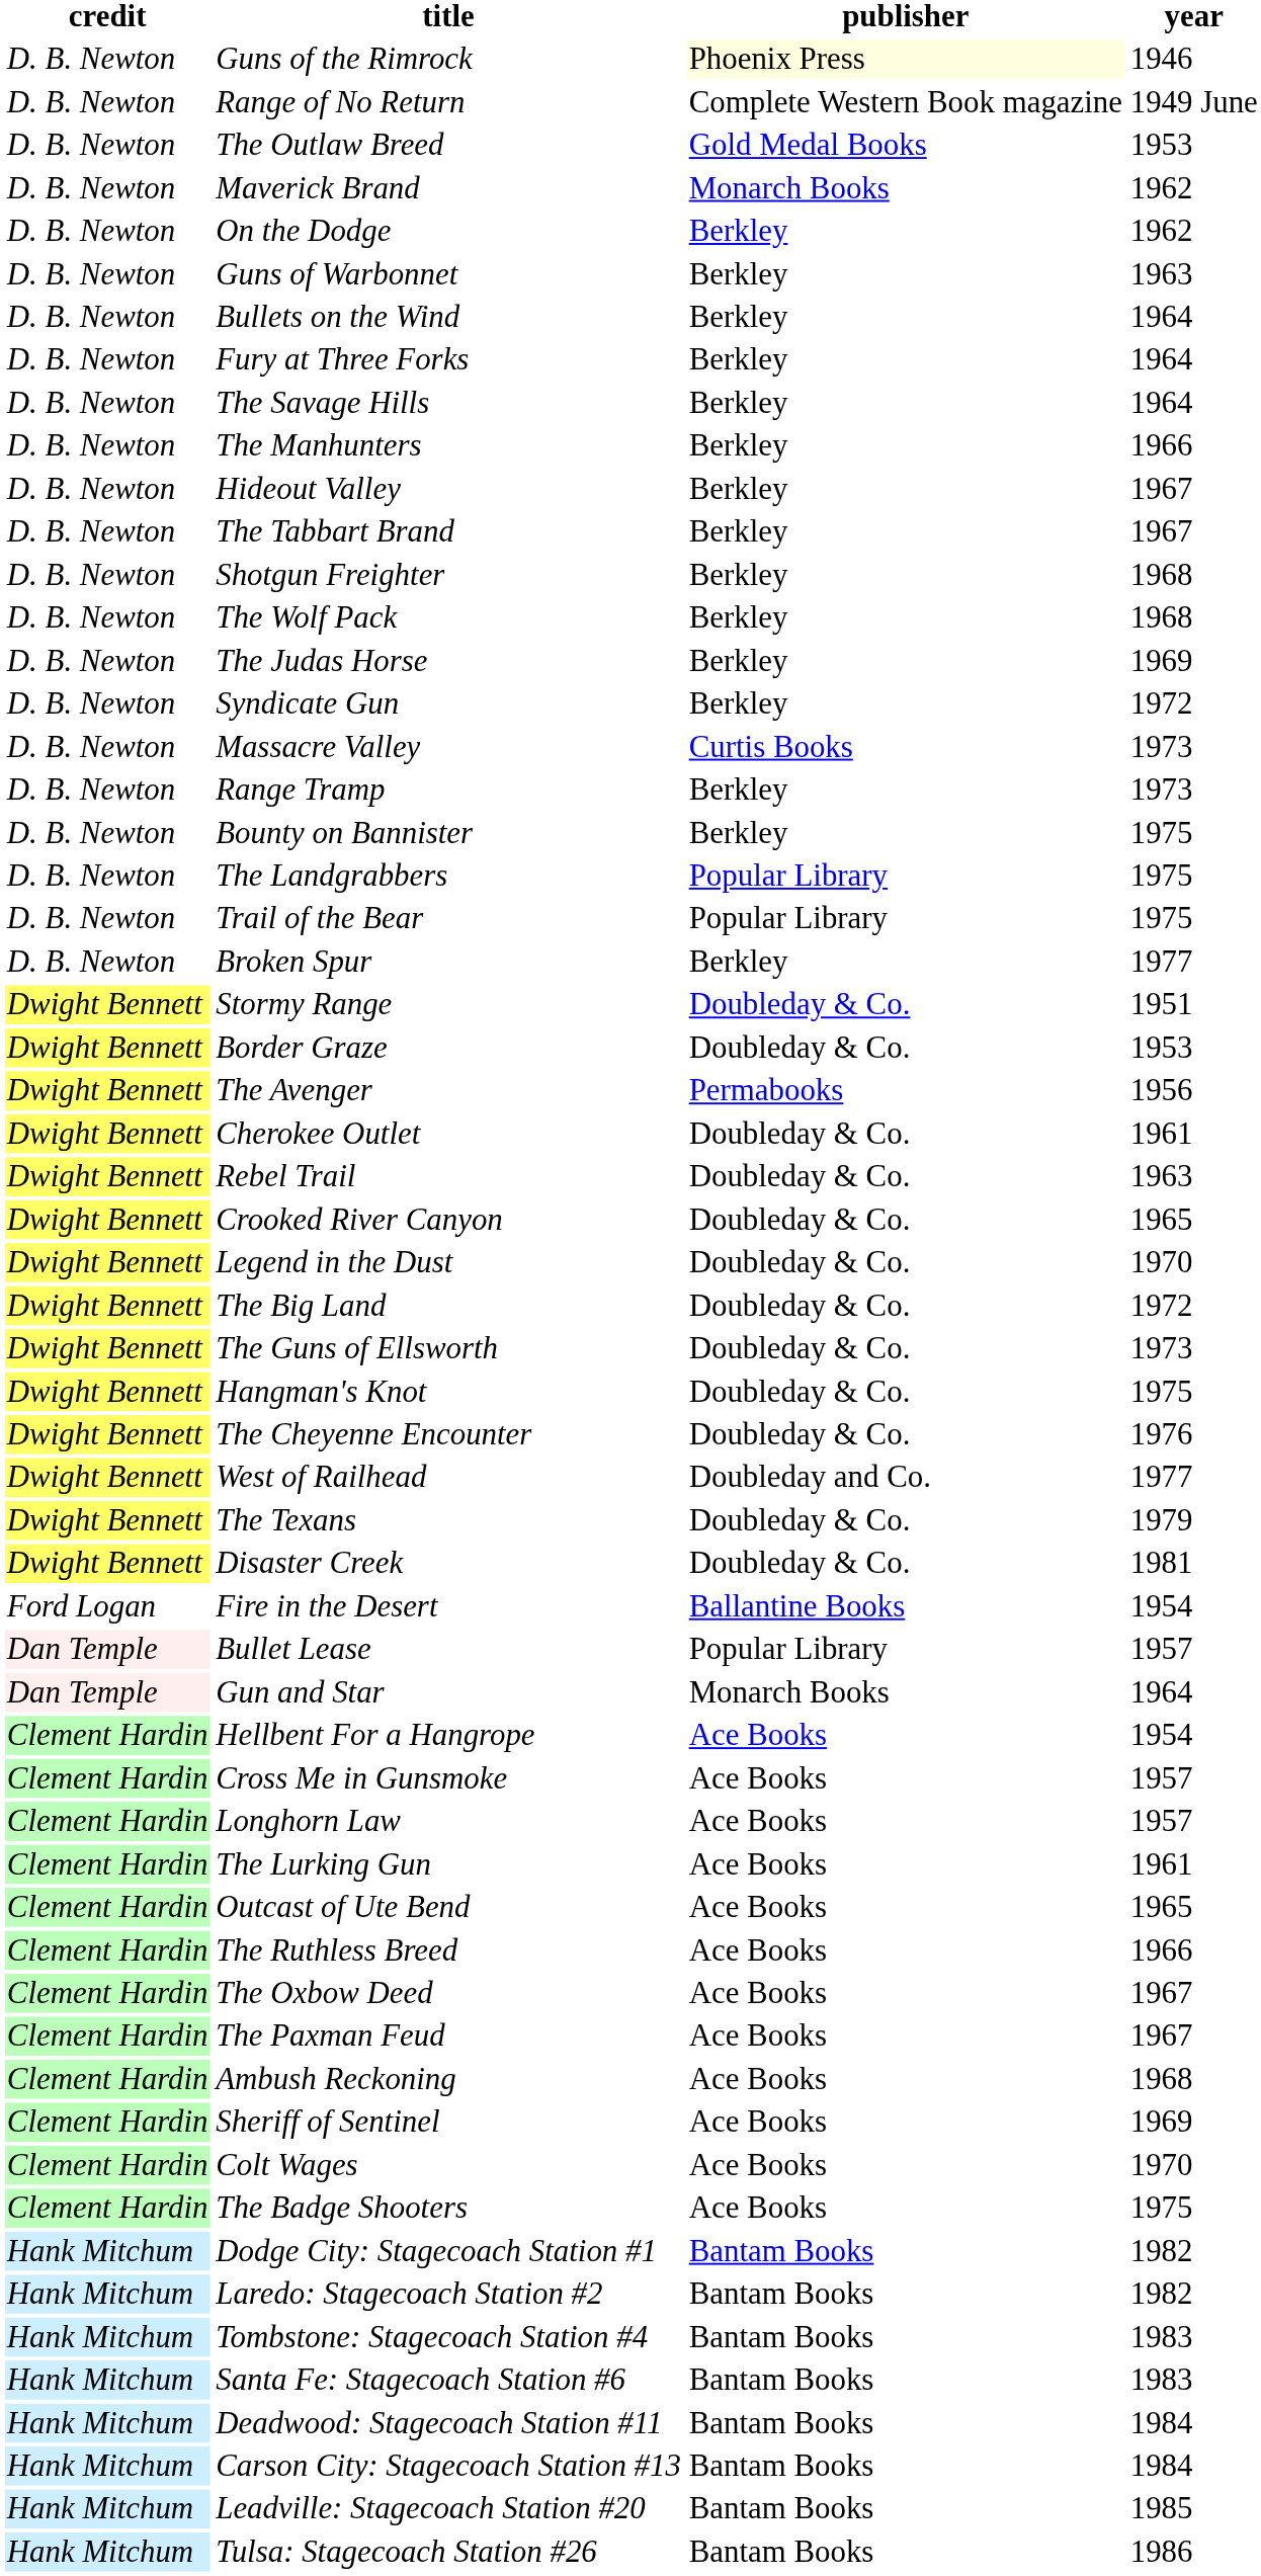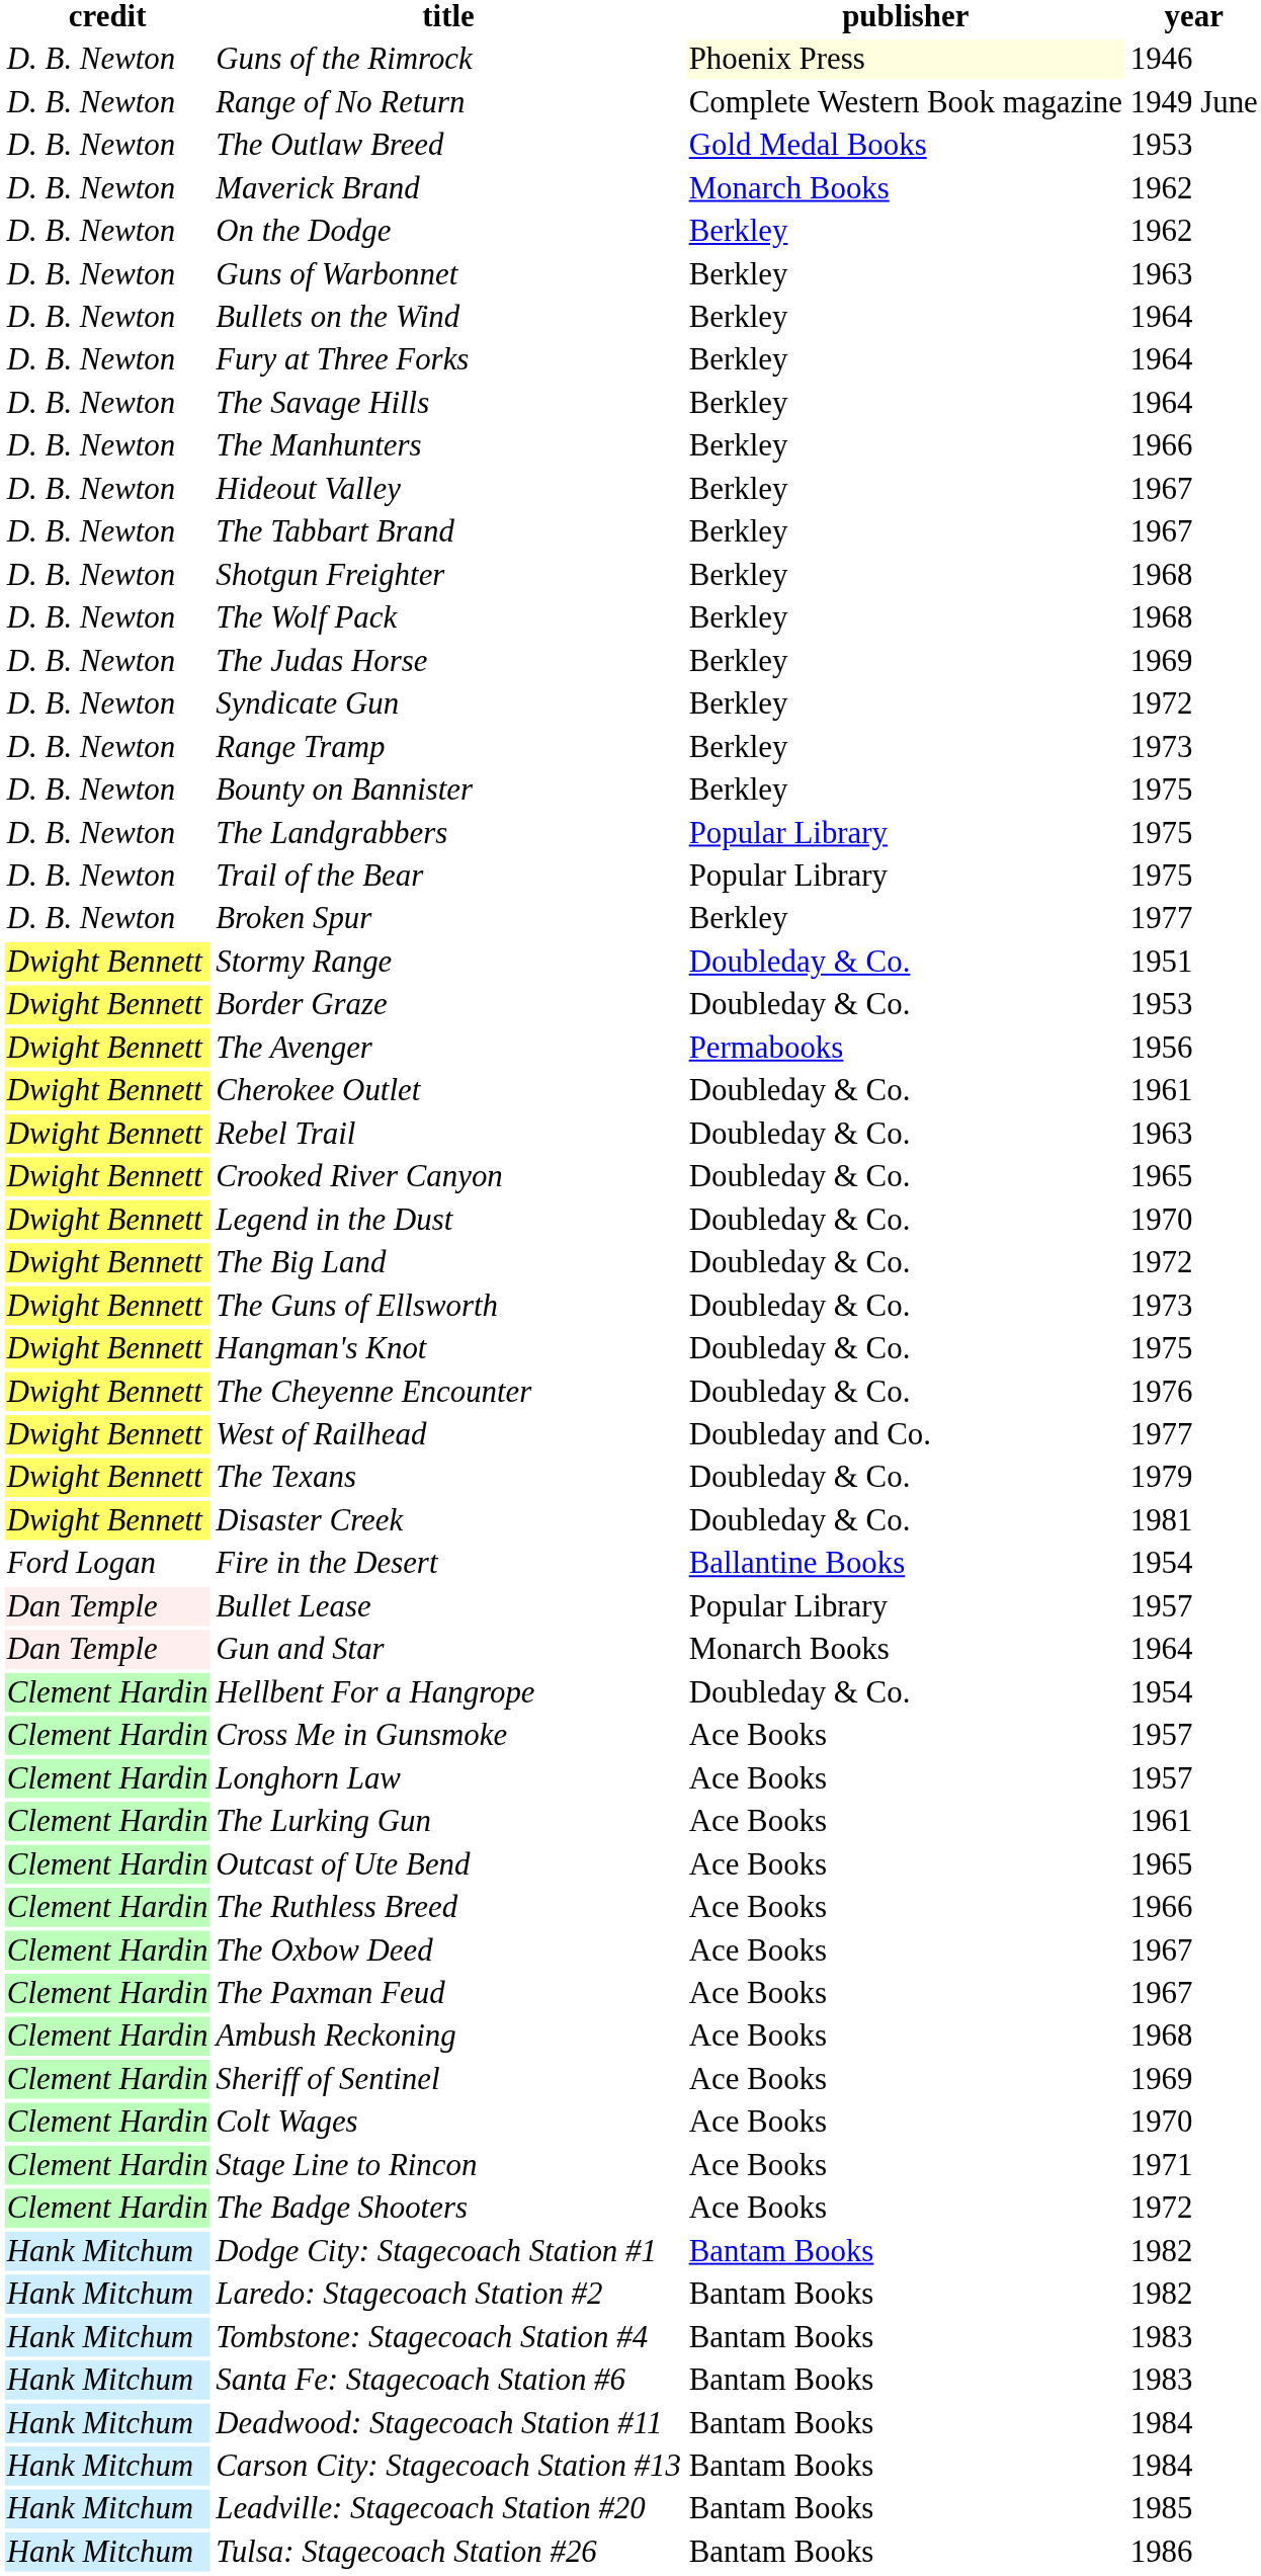- row: D. B. Newton | Massacre Valley | Curtis Books | 1973
Hellbent For a Hangrope | publisher: Ace Books -> Doubleday & Co.
+ row: Clement Hardin | Stage Line to Rincon | Ace Books | 1971
The Badge Shooters | year: 1975 -> 1972
